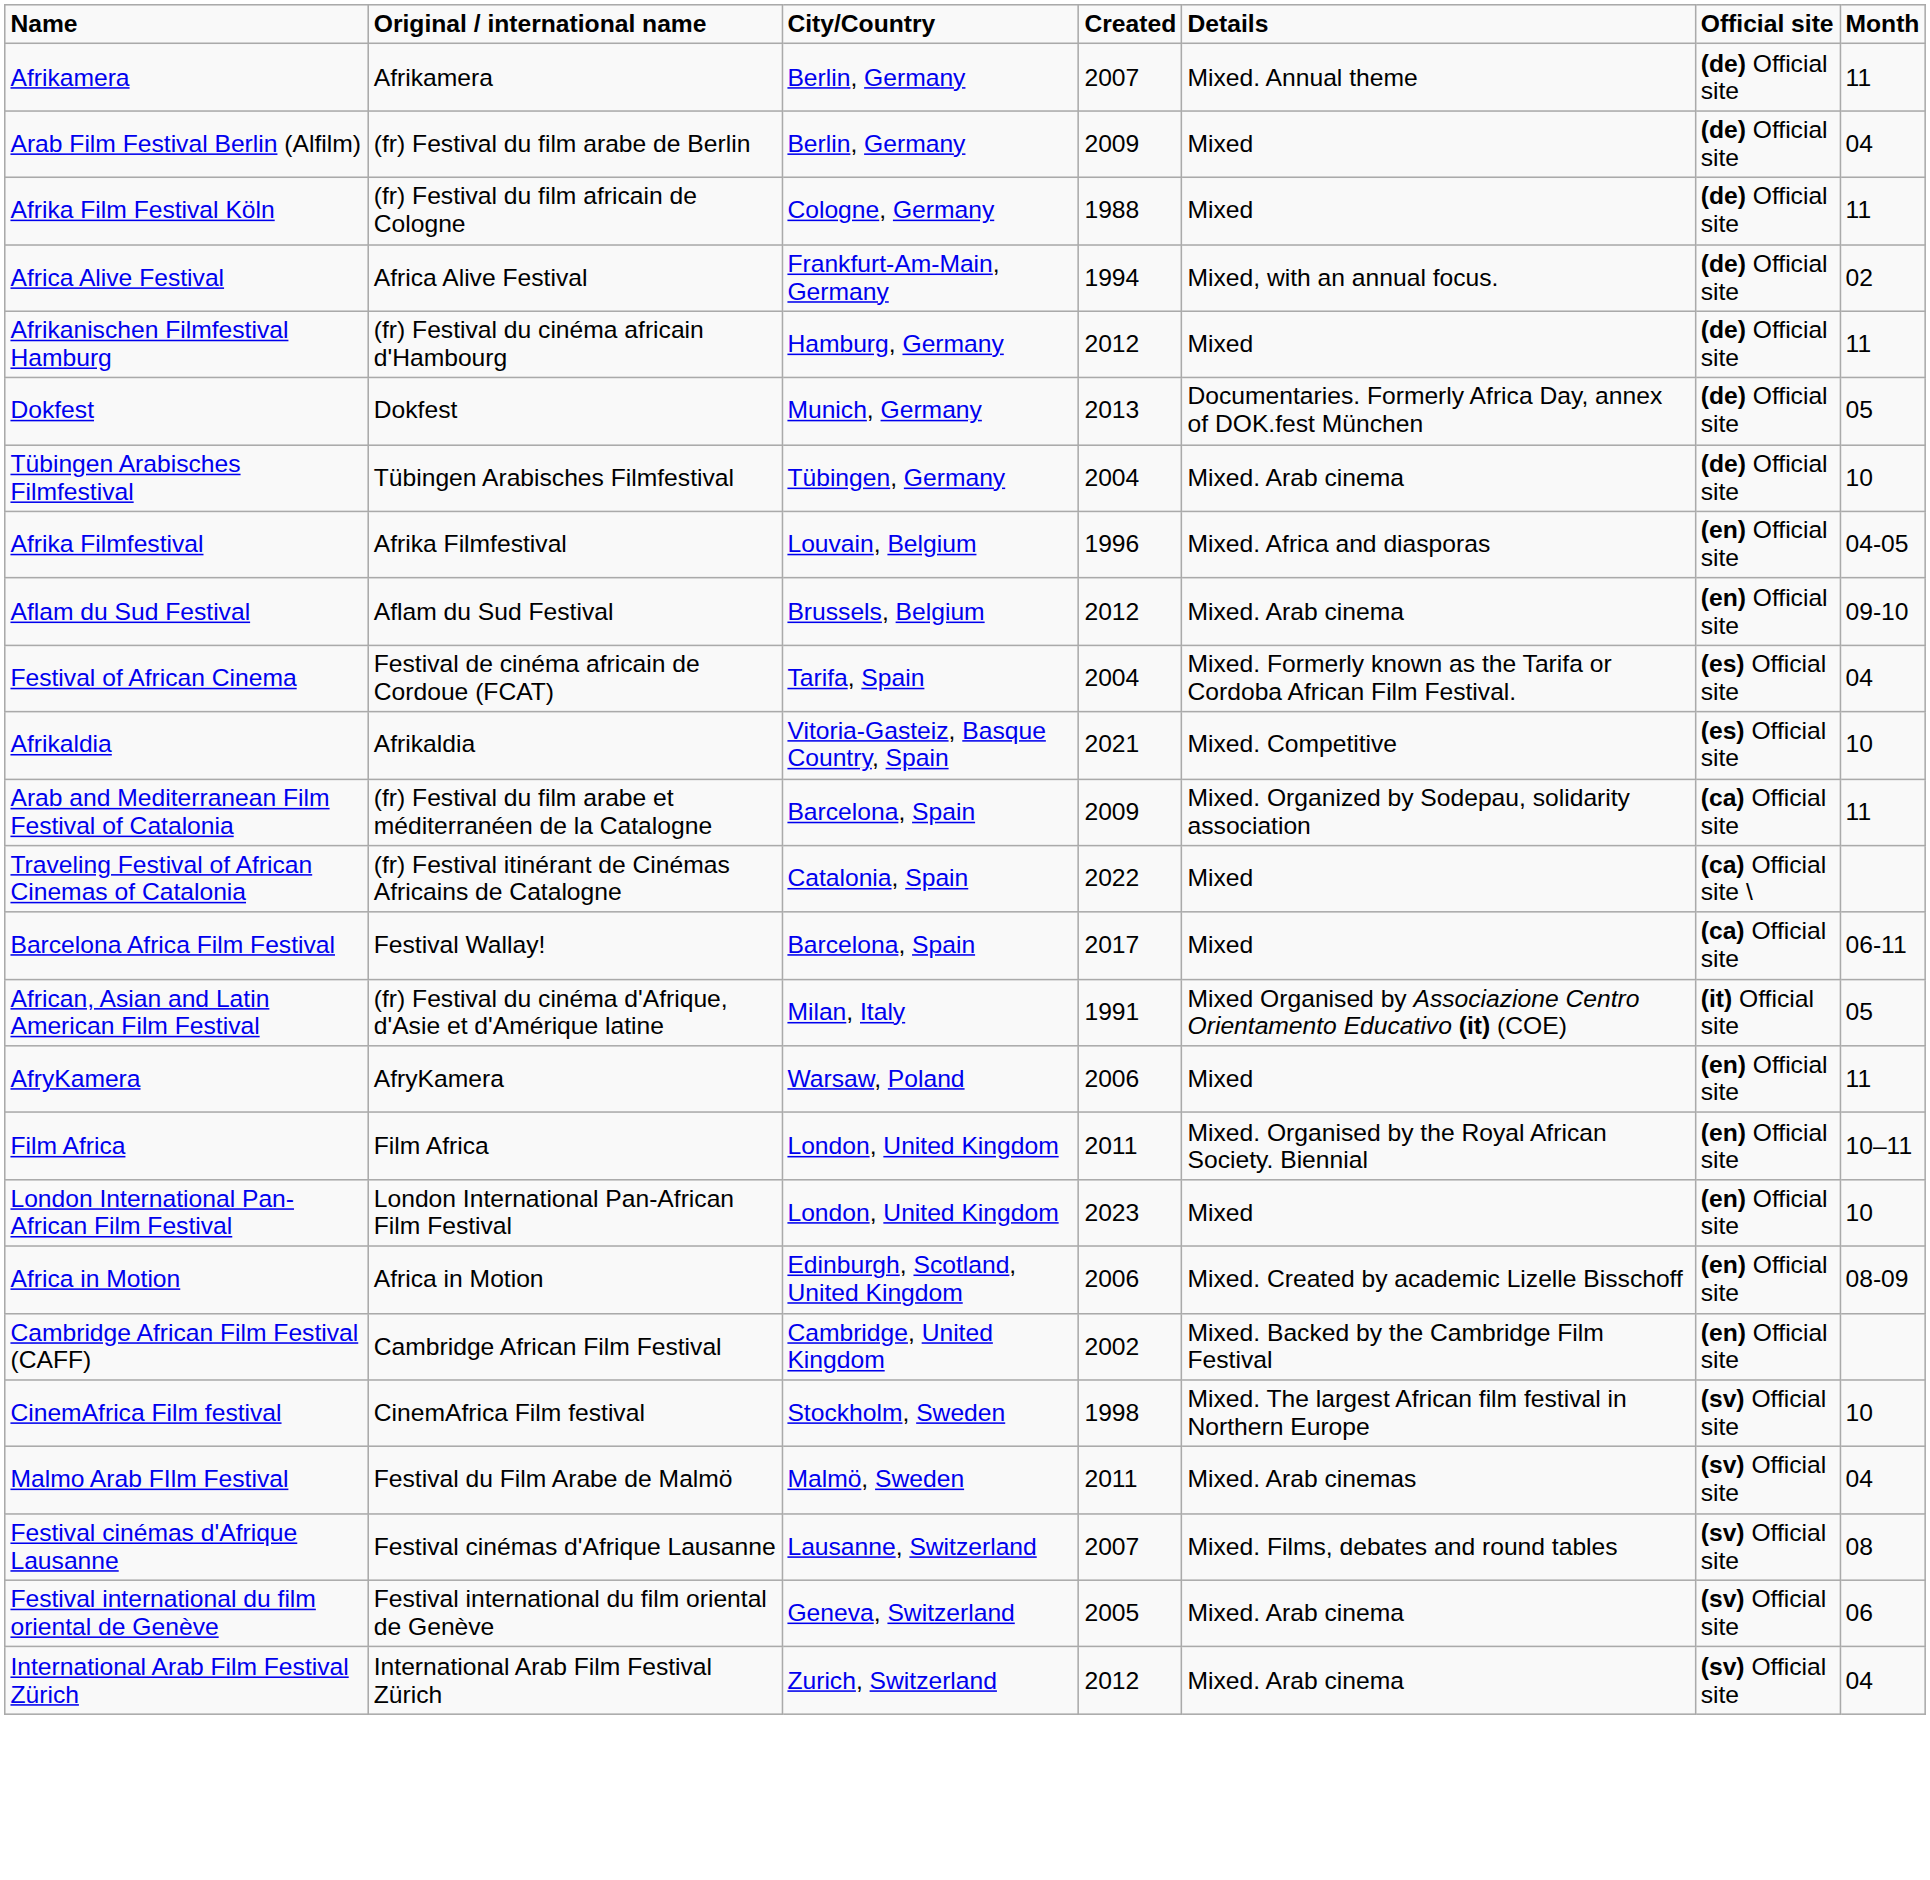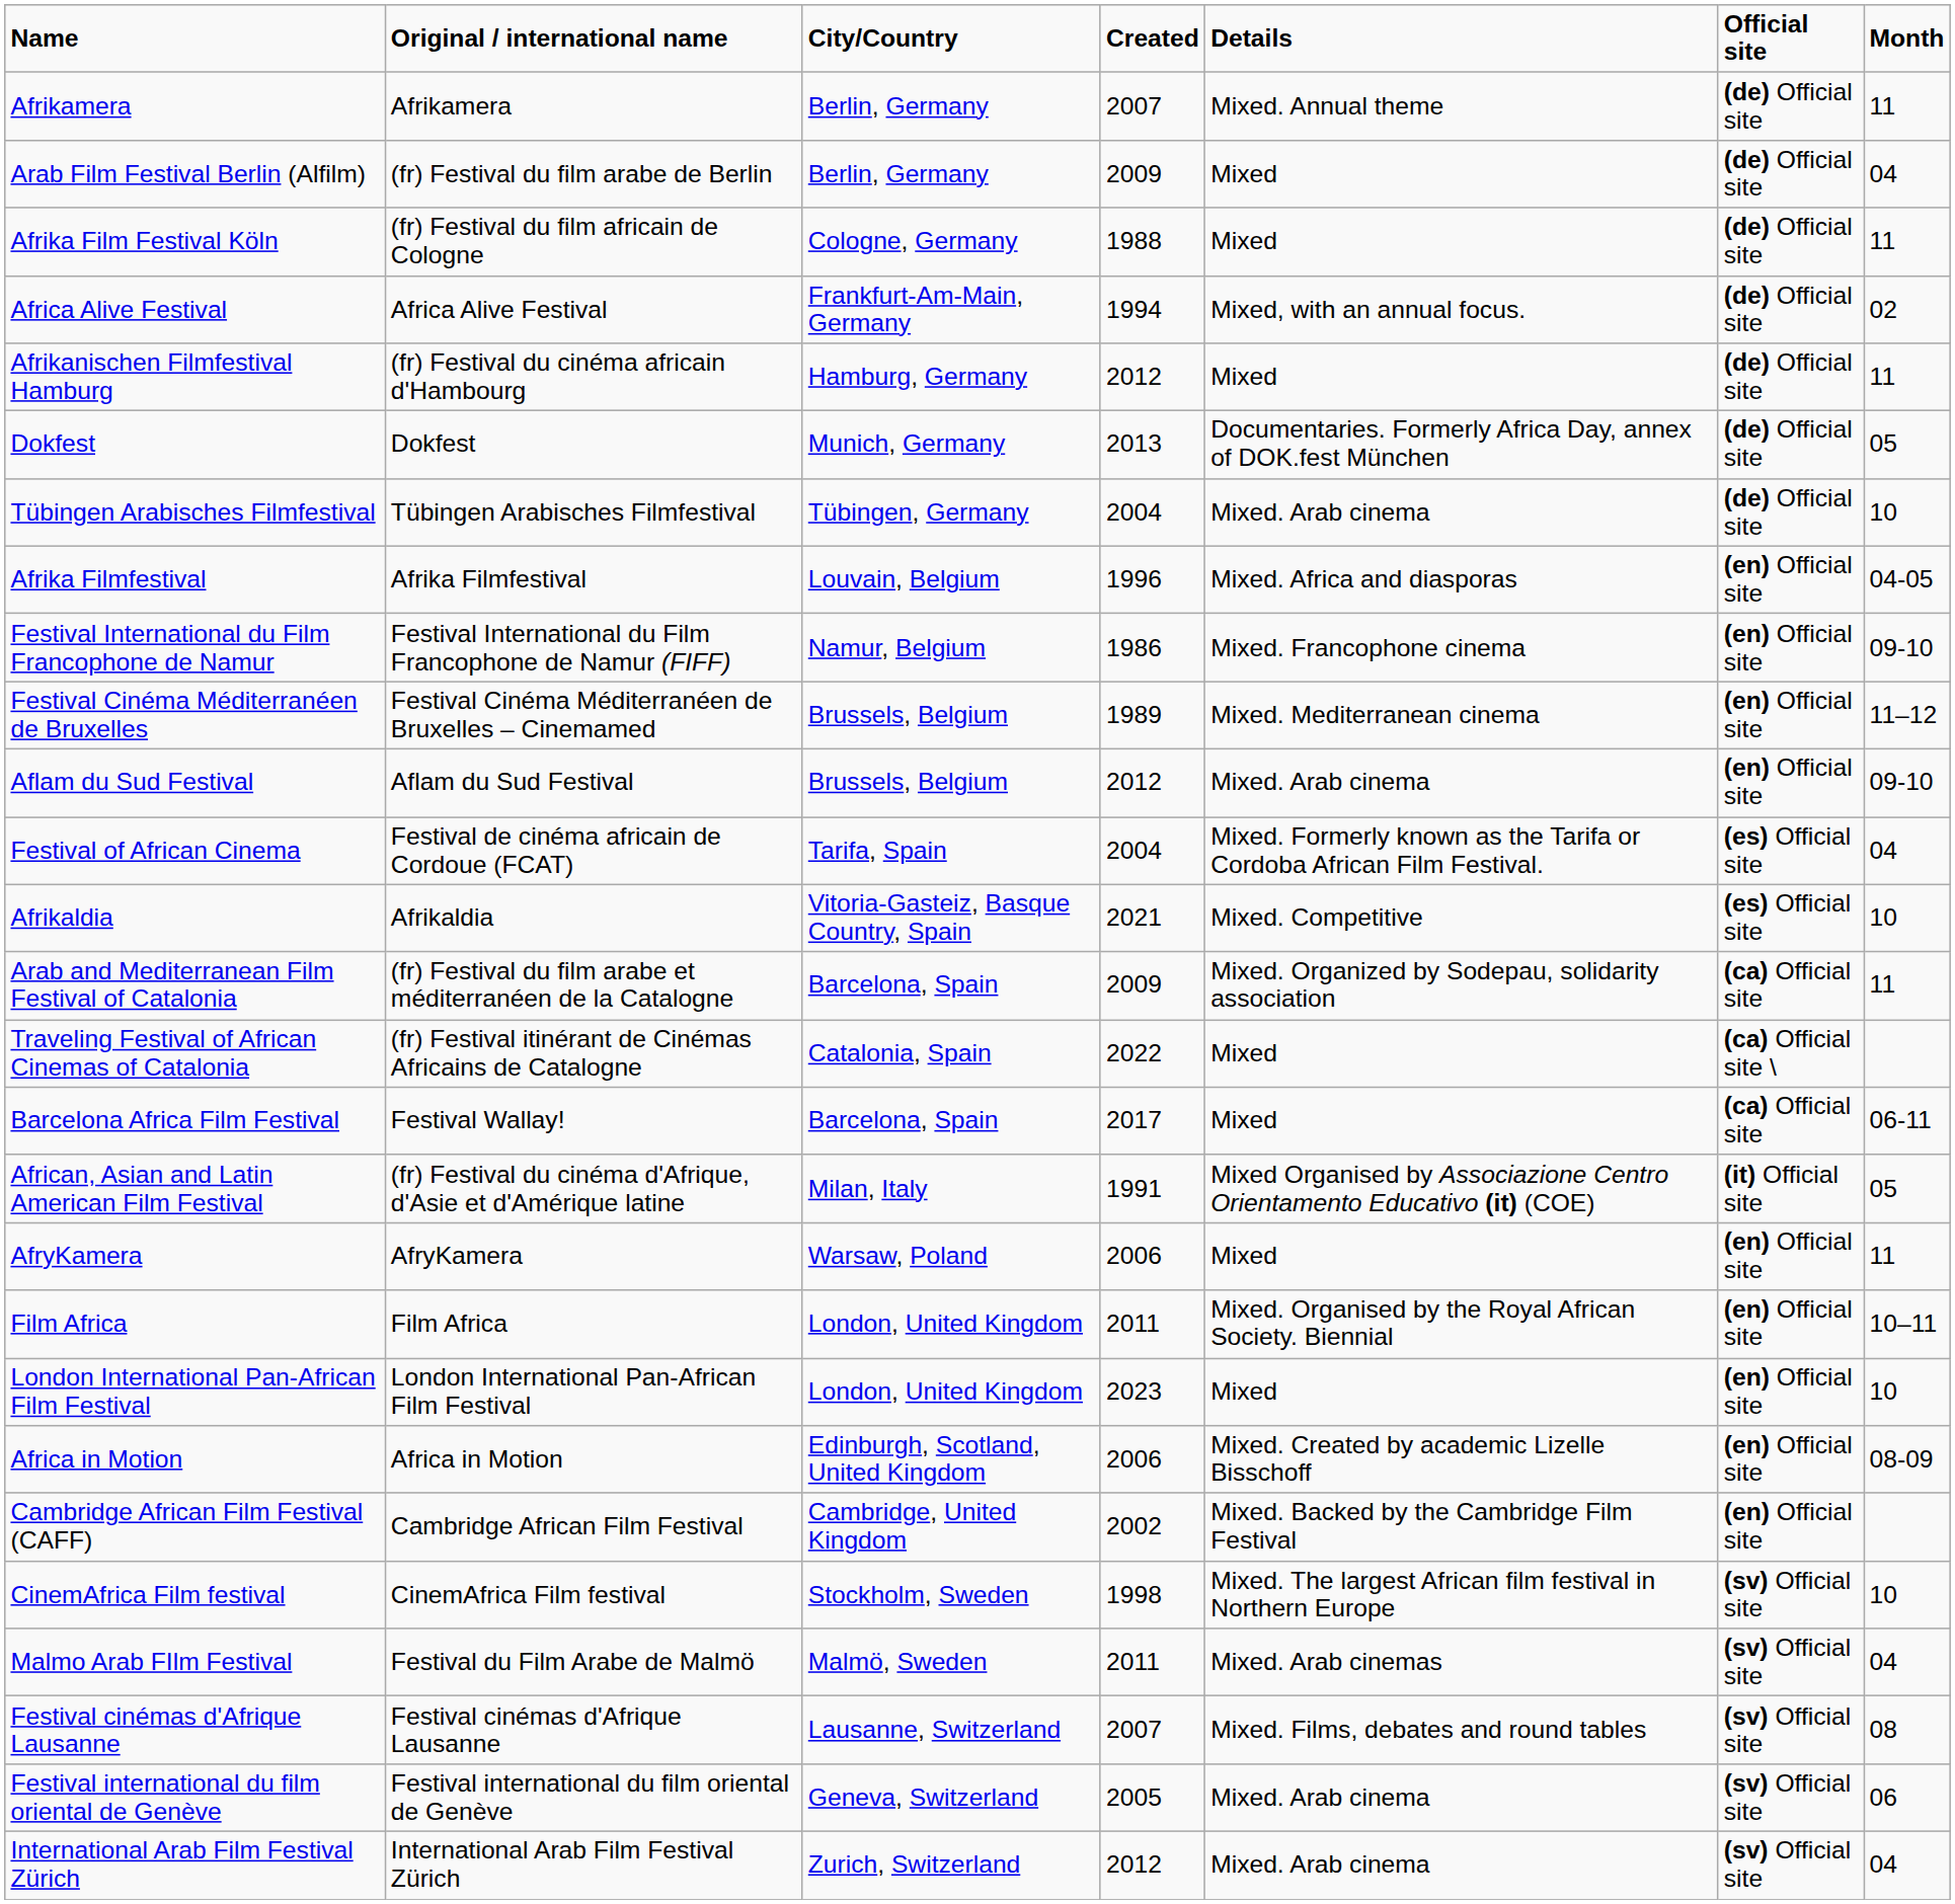+ row: Festival International du Film Francophone de Namur | Festival International du Film Francophone de Namur (FIFF) | Namur, Belgium | 1986 | Mixed. Francophone cinema | (en) Official site | 09-10
+ row: Festival Cinéma Méditerranéen de Bruxelles | Festival Cinéma Méditerranéen de Bruxelles – Cinemamed | Brussels, Belgium | 1989 | Mixed. Mediterranean cinema | (en) Official site | 11–12
